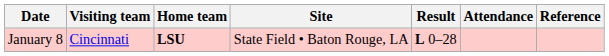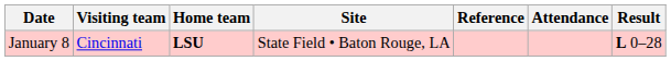columns swapped: Result <-> Reference
